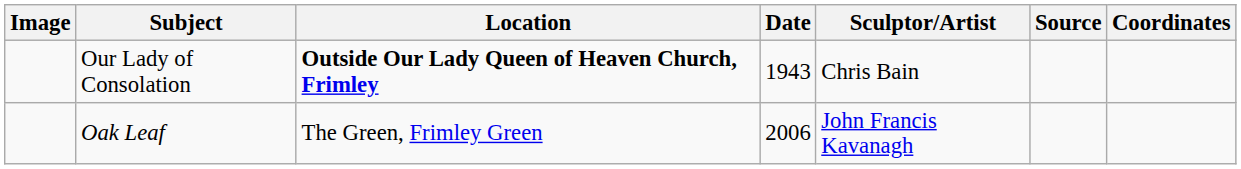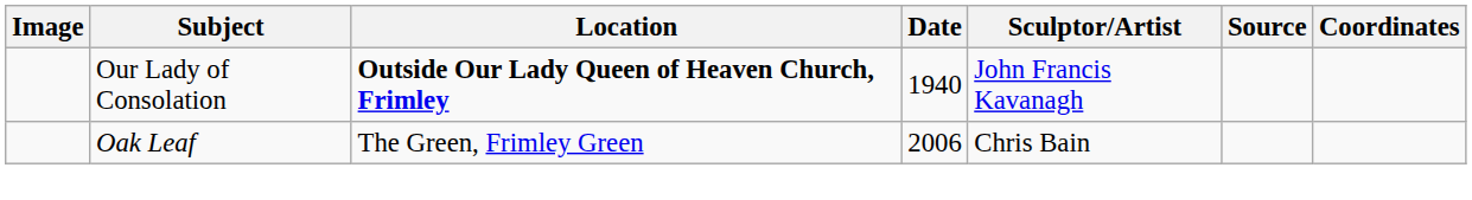Our Lady of Consolation | Date: 1943 -> 1940
Our Lady of Consolation | Sculptor/Artist: Chris Bain -> John Francis Kavanagh
Oak Leaf | Sculptor/Artist: John Francis Kavanagh -> Chris Bain
